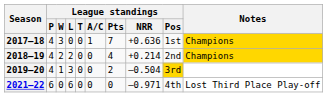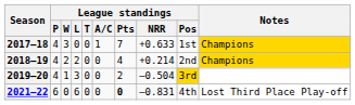2017–18 | League standings / NRR: +0.636 -> +0.633
2021–22 | League standings / Pts: normal -> bold
2021–22 | League standings / NRR: –0.971 -> –0.831
